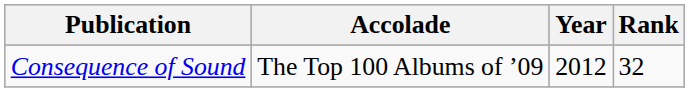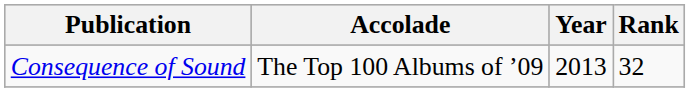Consequence of Sound | Year: 2012 -> 2013
